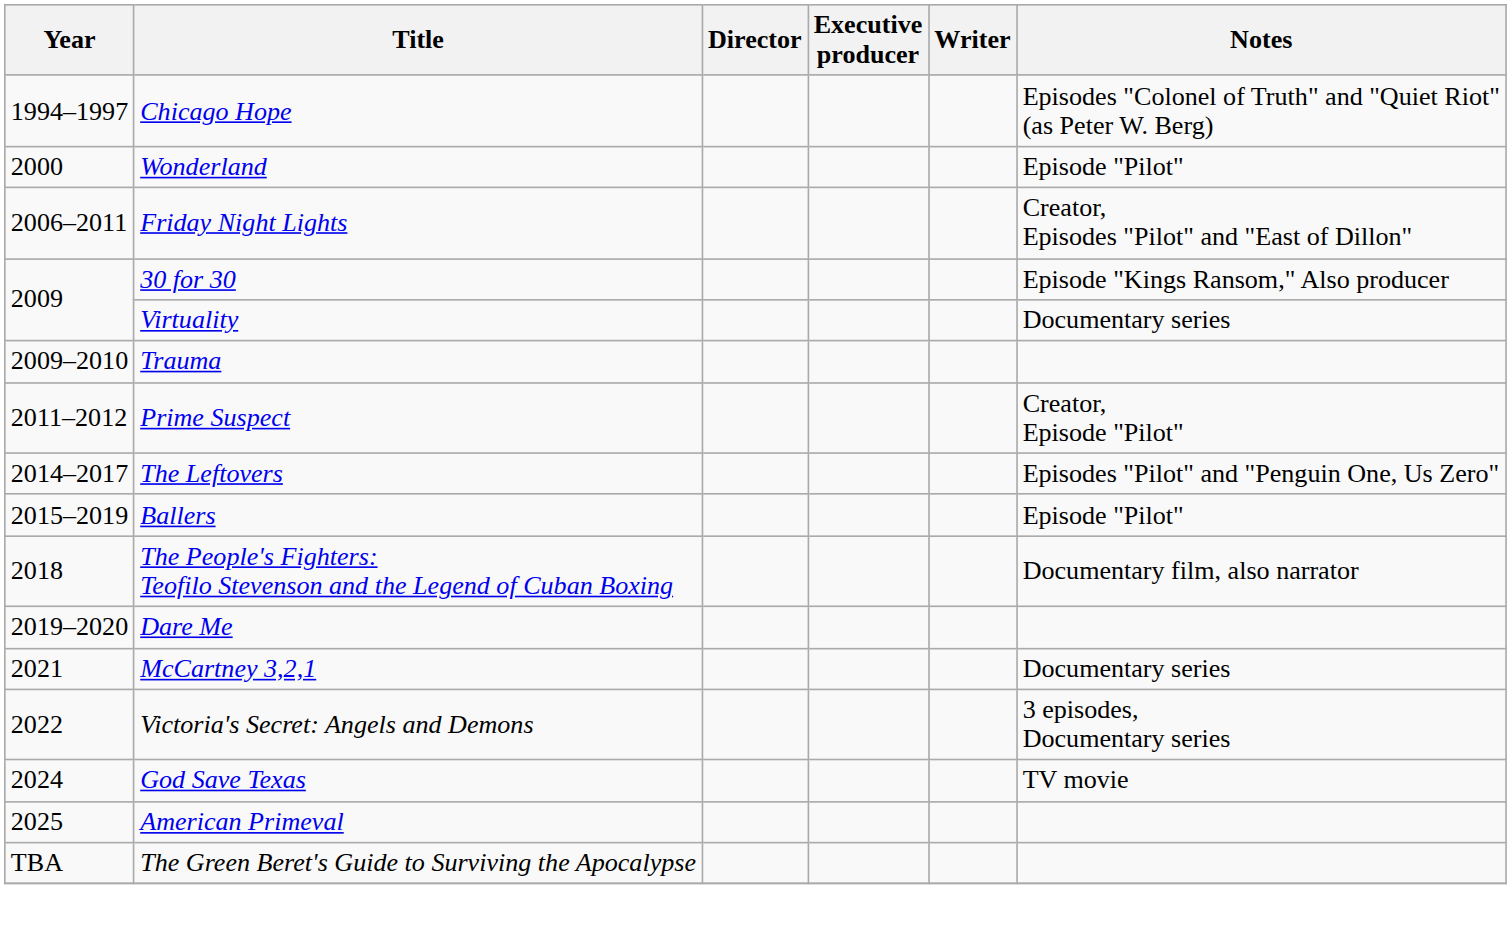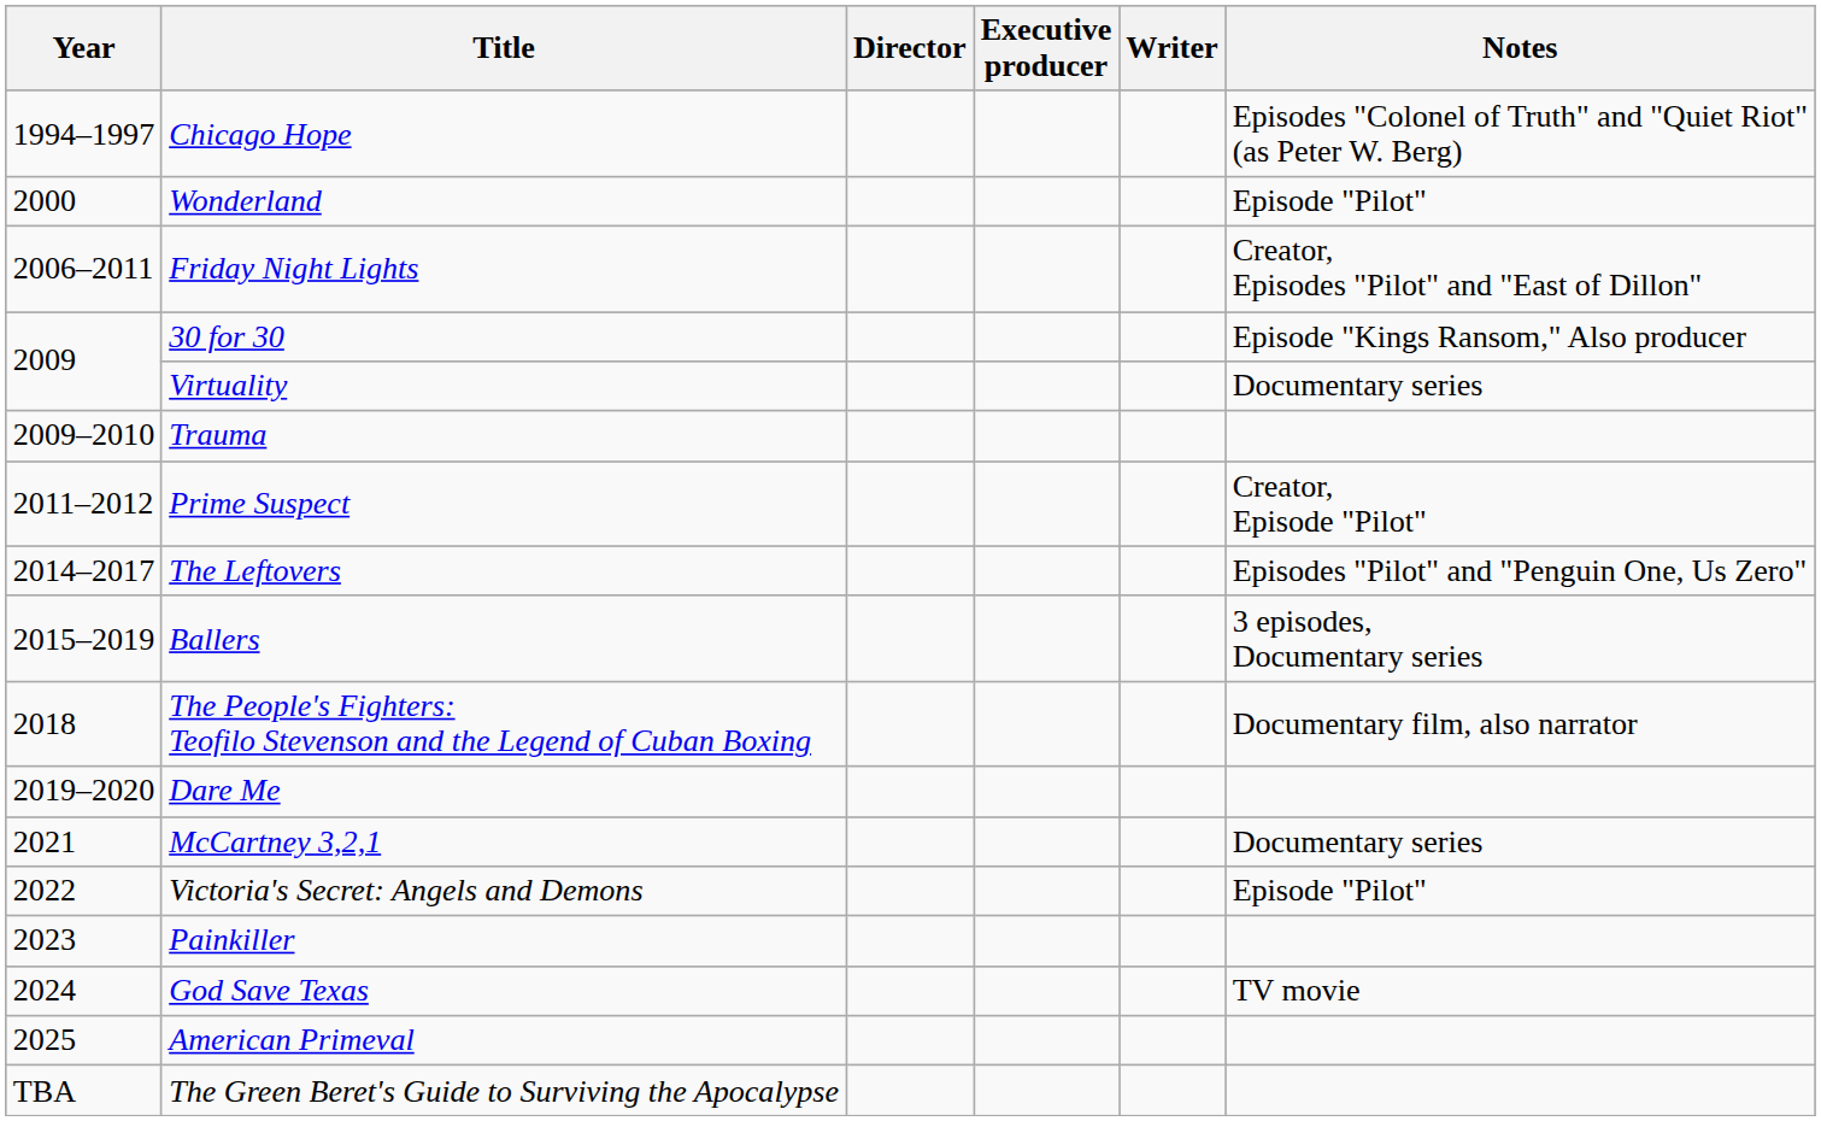Ballers | Notes: Episode "Pilot" -> 3 episodes, Documentary series
Victoria's Secret: Angels and Demons | Notes: 3 episodes, Documentary series -> Episode "Pilot"
+ row: 2023 | Painkiller
